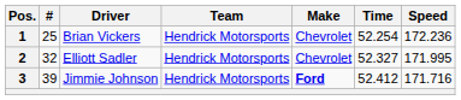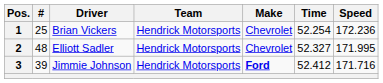2 | #: 32 -> 48
